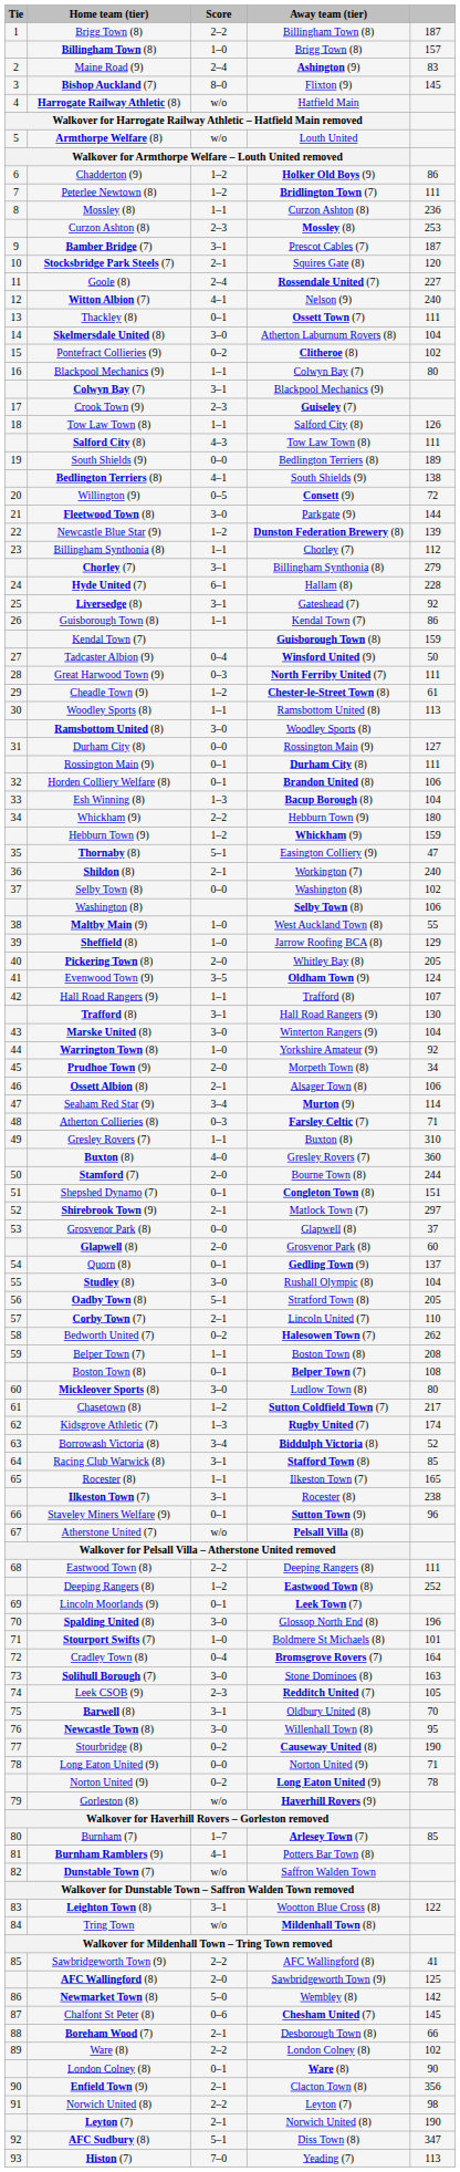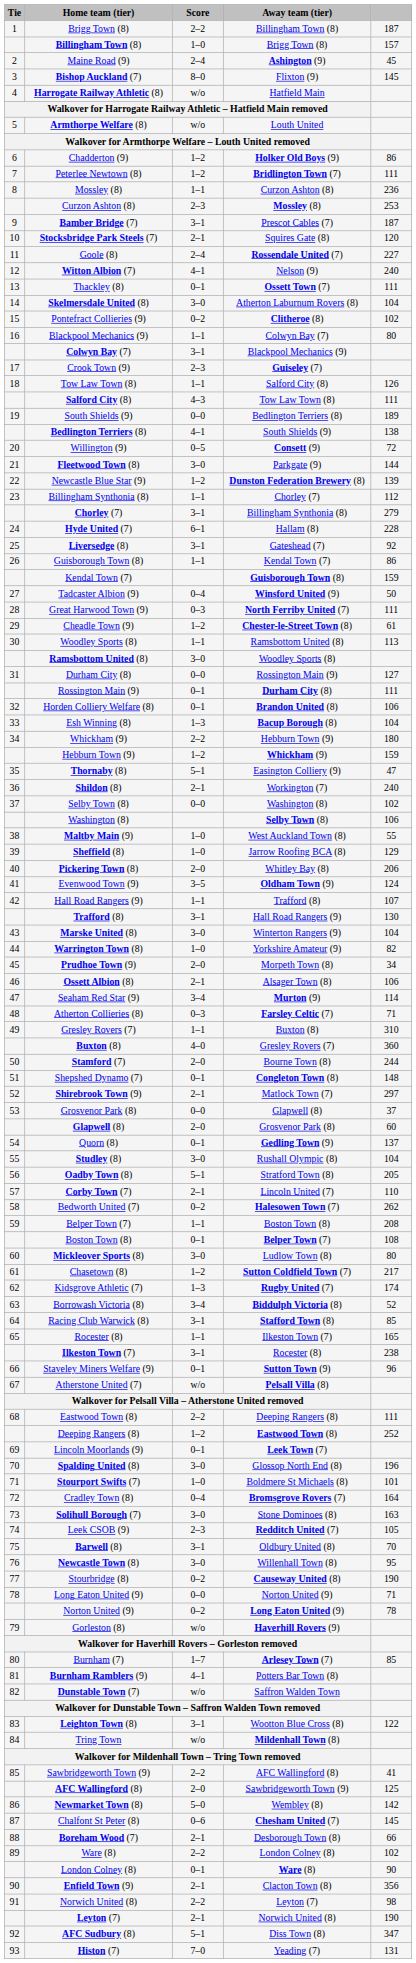Maine Road (9) | column 5: 83 -> 45
Pickering Town (8) | column 5: 205 -> 206
Warrington Town (8) | column 5: 92 -> 82
Shepshed Dynamo (7) | column 5: 151 -> 148
Histon (7) | column 5: 113 -> 131
